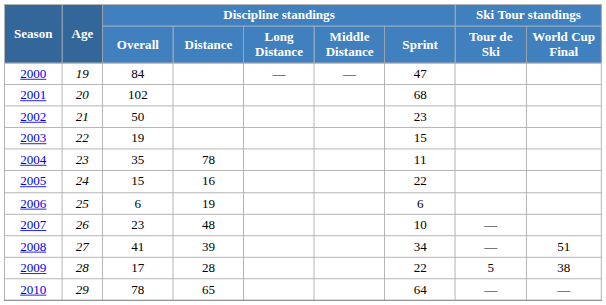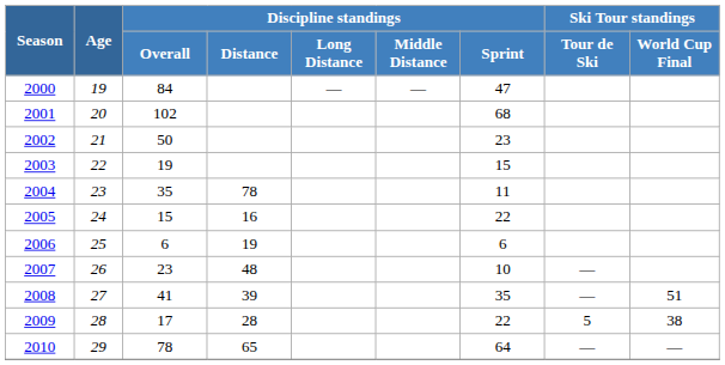2008 | Discipline standings / Sprint: 34 -> 35
